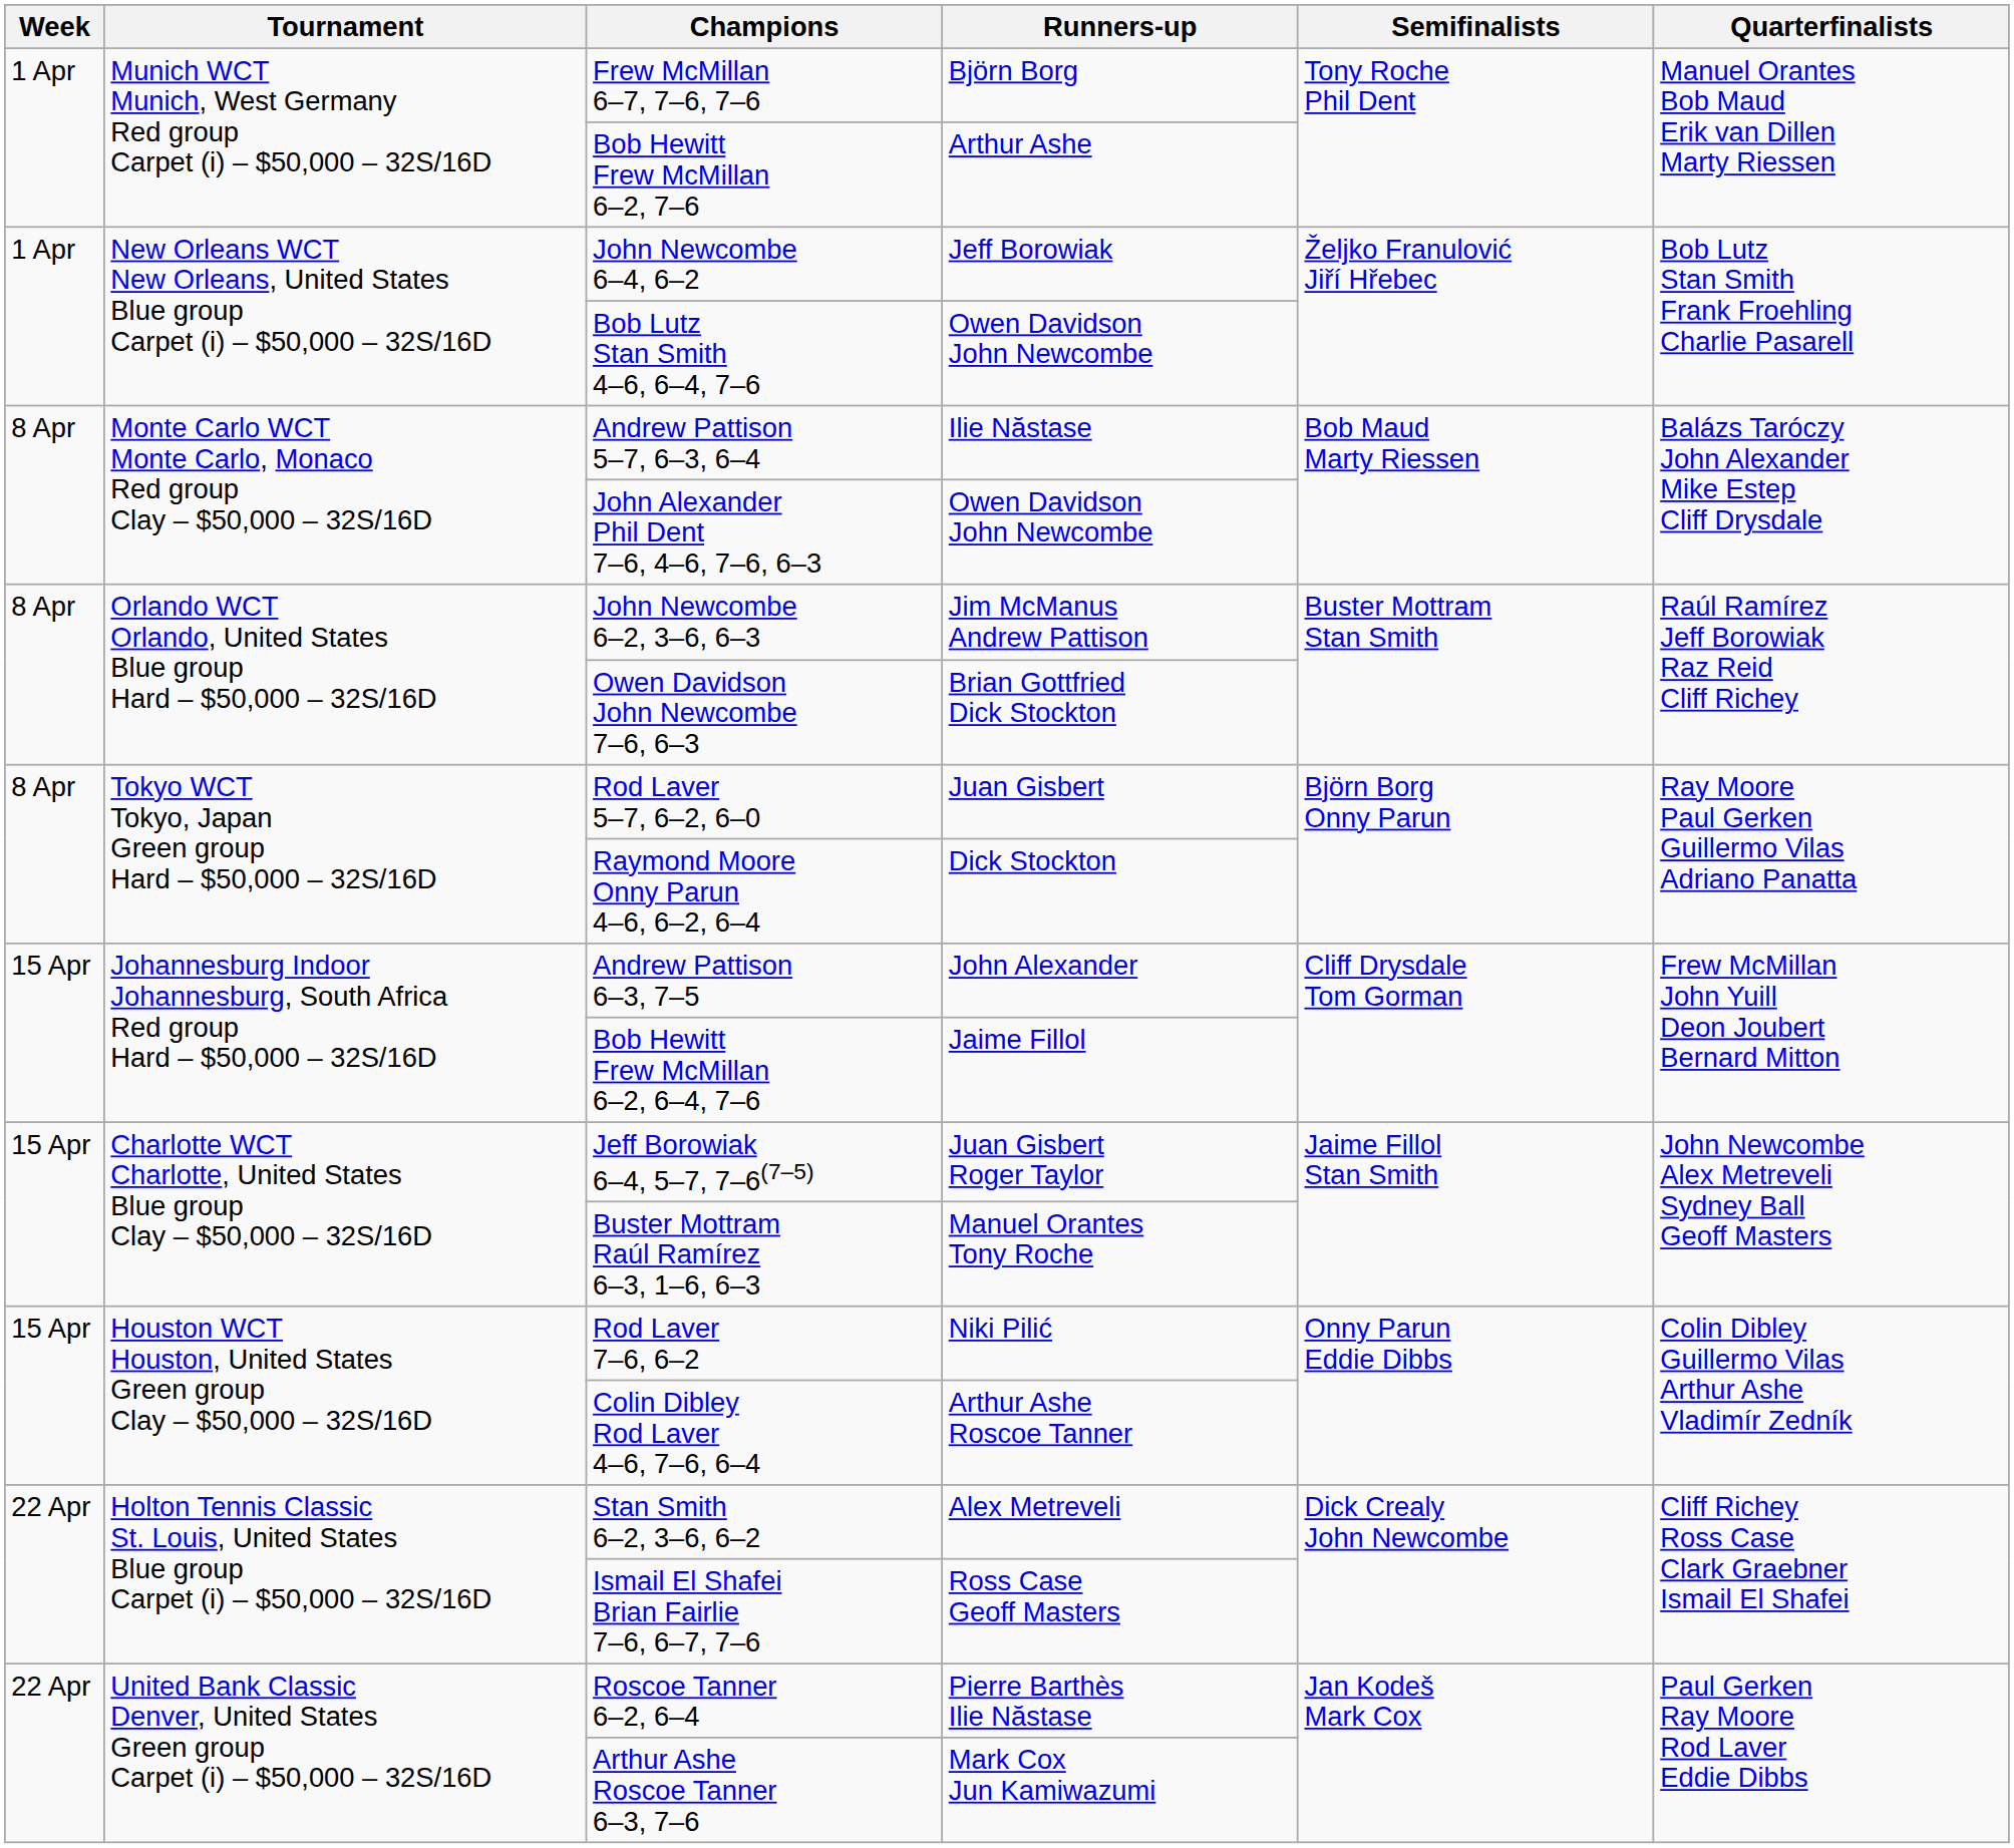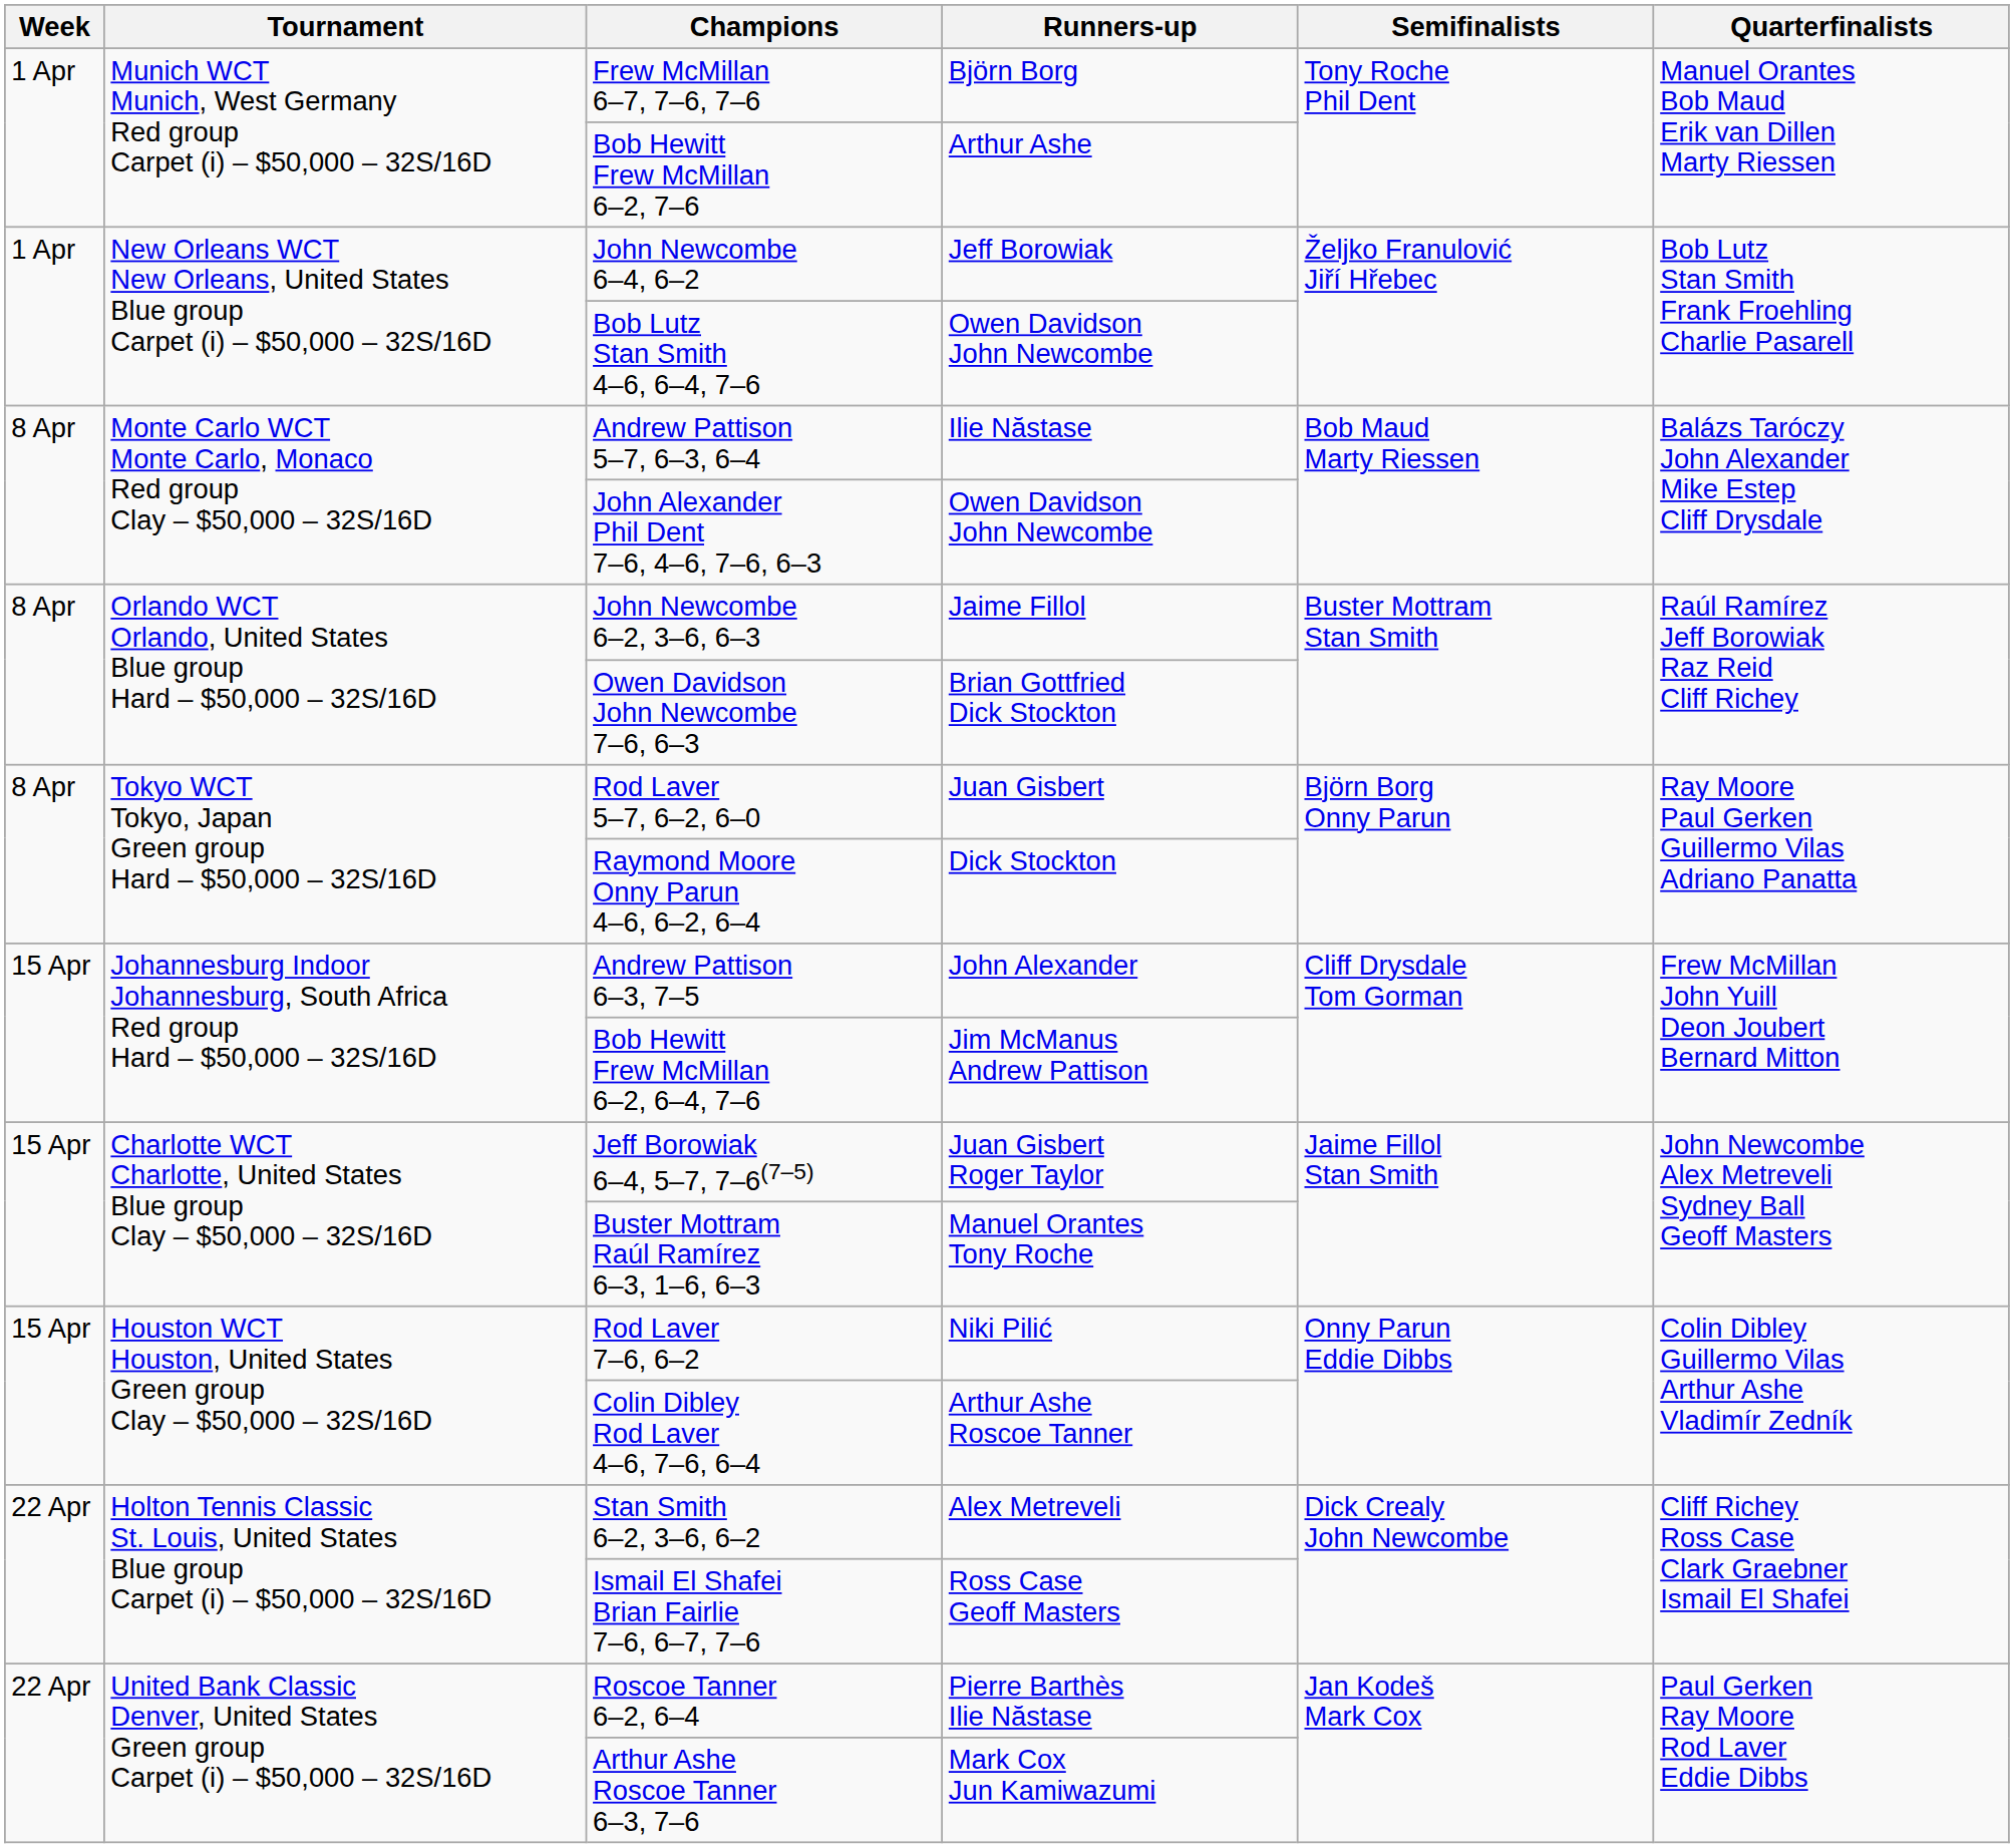John Newcombe 6–2, 3–6, 6–3 | Runners-up: Jim McManus Andrew Pattison -> Jaime Fillol
Bob Hewitt Frew McMillan 6–2, 6–4, 7–6 | Runners-up: Jaime Fillol -> Jim McManus Andrew Pattison
